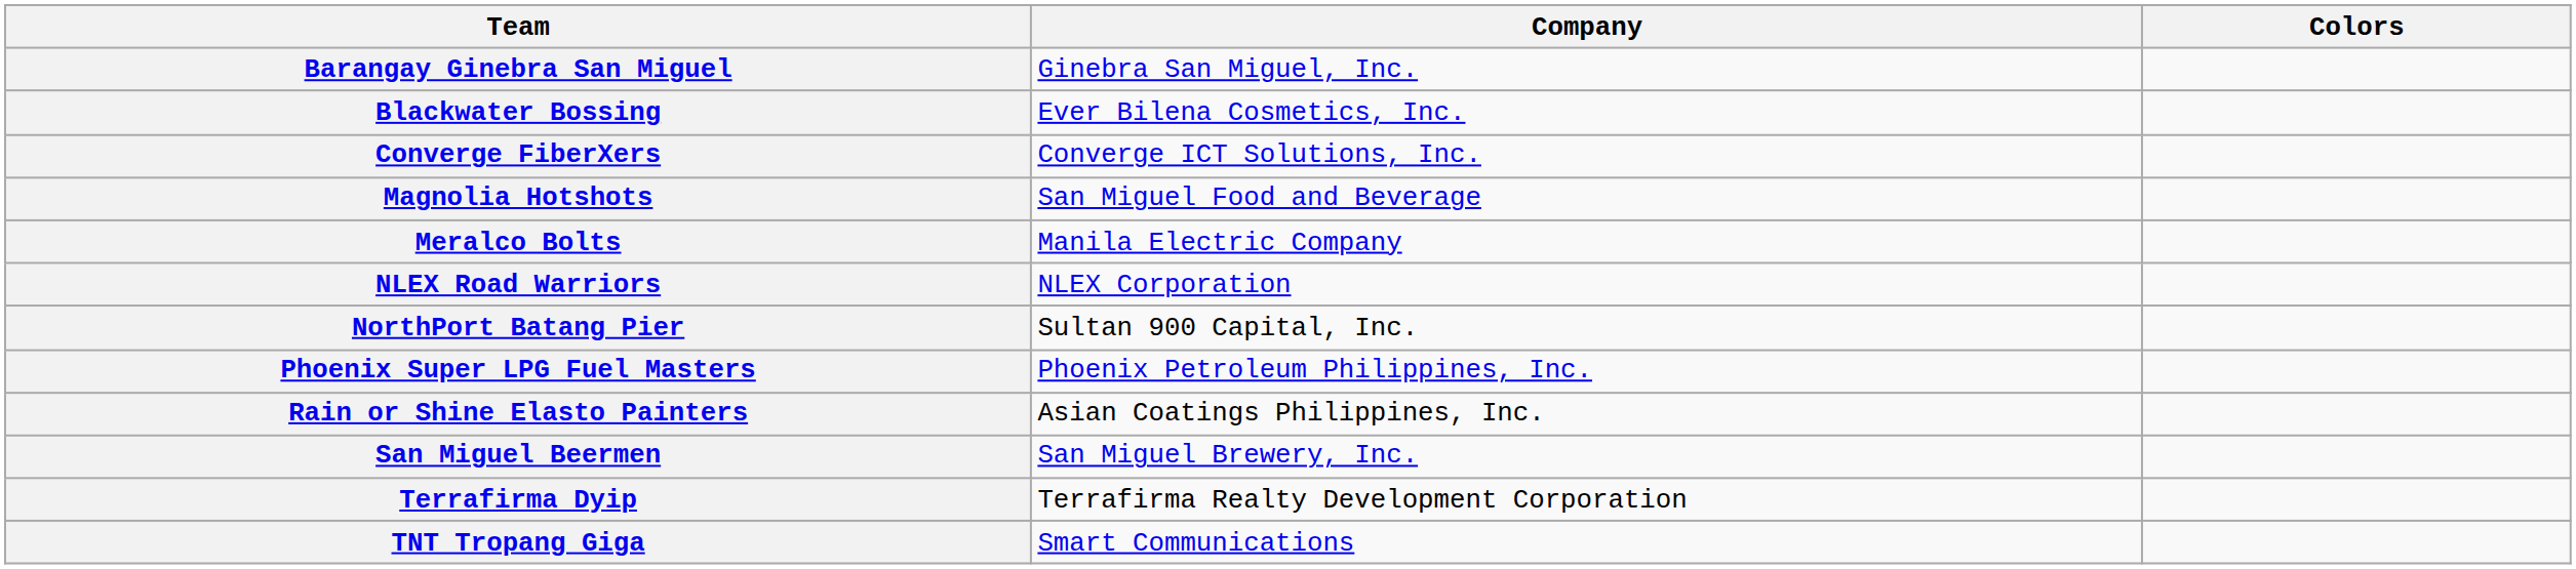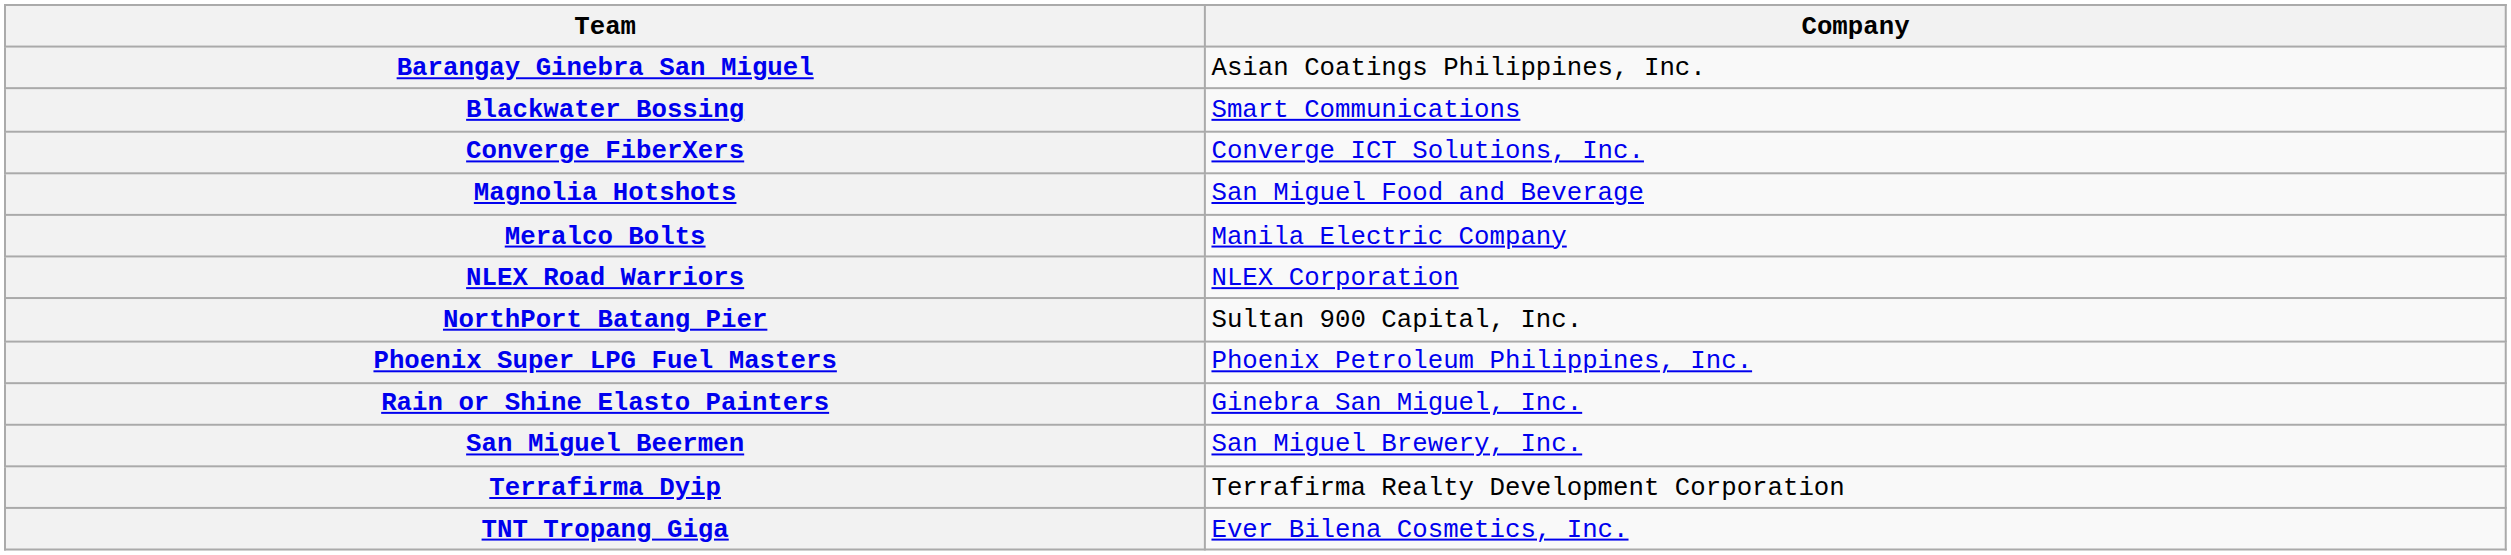- column: Colors
Barangay Ginebra San Miguel | Company: Ginebra San Miguel, Inc. -> Asian Coatings Philippines, Inc.
Blackwater Bossing | Company: Ever Bilena Cosmetics, Inc. -> Smart Communications
Rain or Shine Elasto Painters | Company: Asian Coatings Philippines, Inc. -> Ginebra San Miguel, Inc.
TNT Tropang Giga | Company: Smart Communications -> Ever Bilena Cosmetics, Inc.
